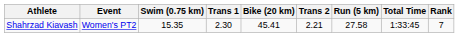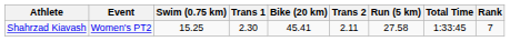Shahrzad Kiavash | Swim (0.75 km): 15.35 -> 15.25
Shahrzad Kiavash | Trans 2: 2.21 -> 2.11
